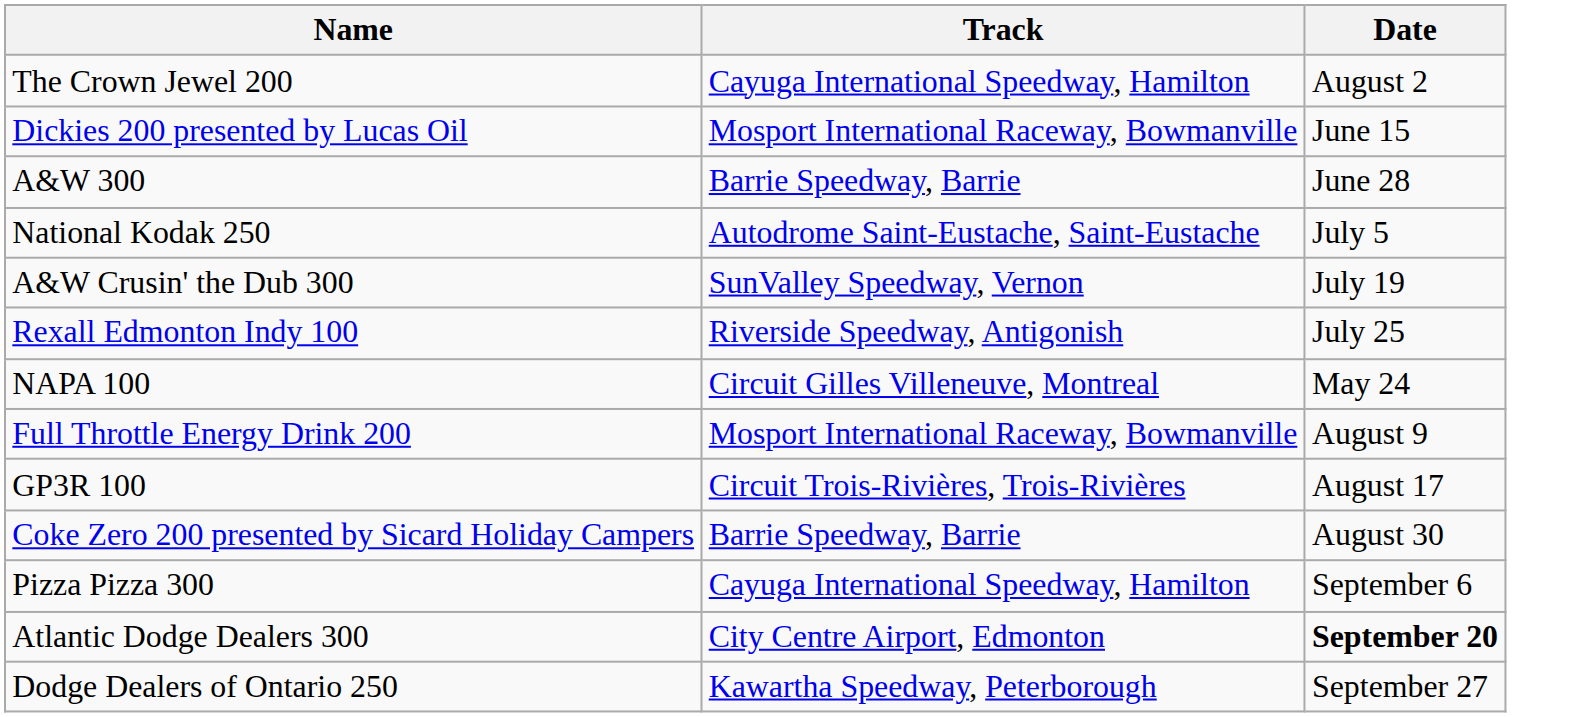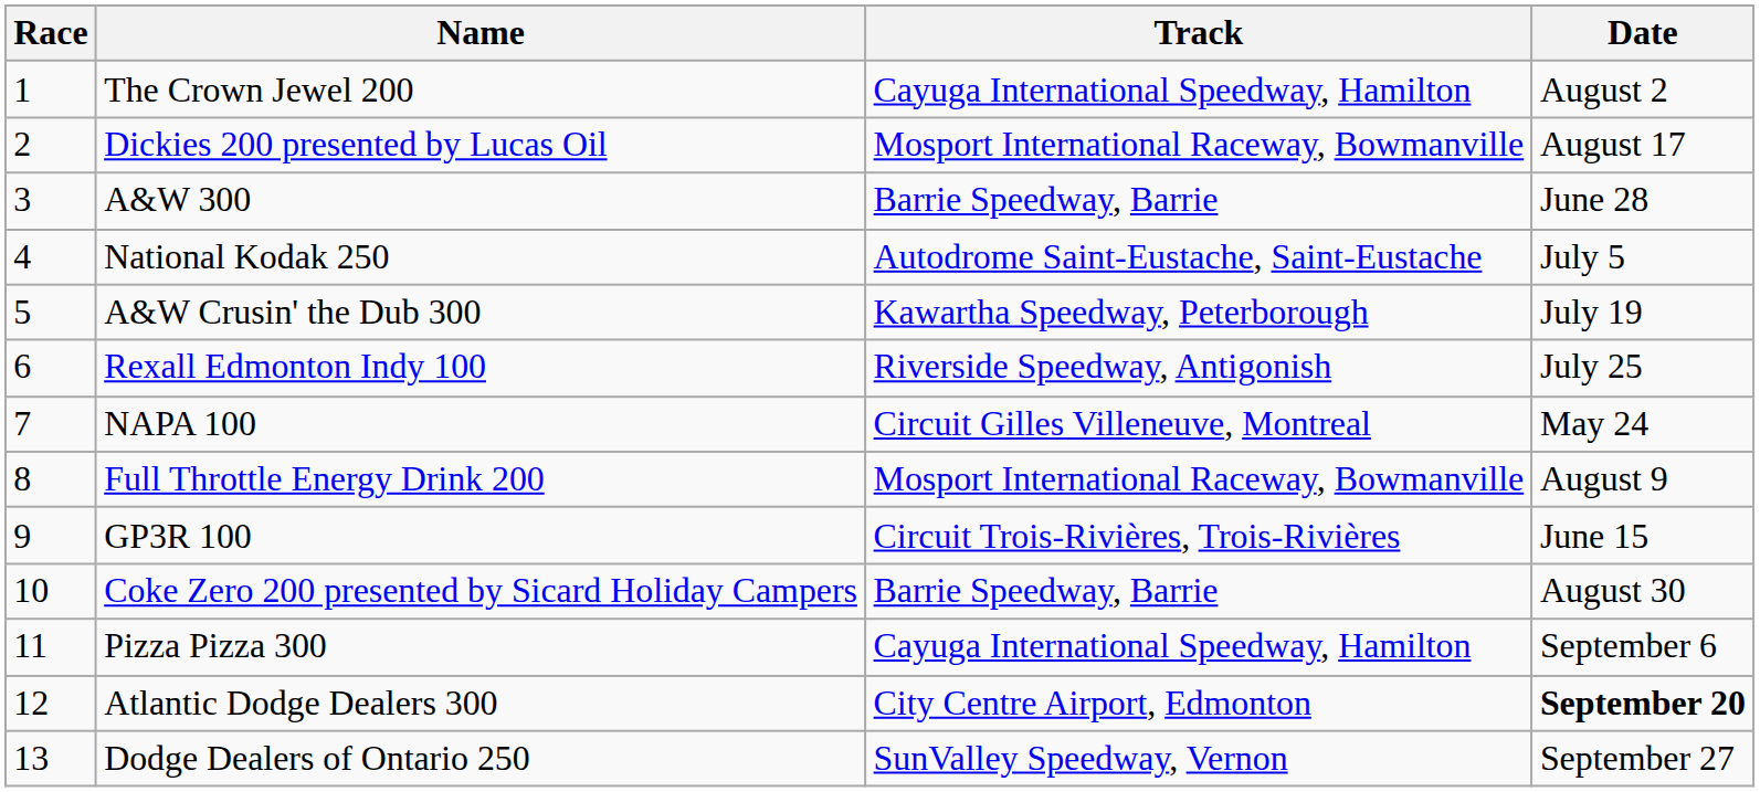+ column: Race | 1 | 2 | 3 | 4 | 5 | 6 | 7 | 8 | 9 | 10 | 11 | 12 | 13
Dickies 200 presented by Lucas Oil | Date: June 15 -> August 17
A&W Crusin' the Dub 300 | Track: SunValley Speedway, Vernon -> Kawartha Speedway, Peterborough
GP3R 100 | Date: August 17 -> June 15
Dodge Dealers of Ontario 250 | Track: Kawartha Speedway, Peterborough -> SunValley Speedway, Vernon
